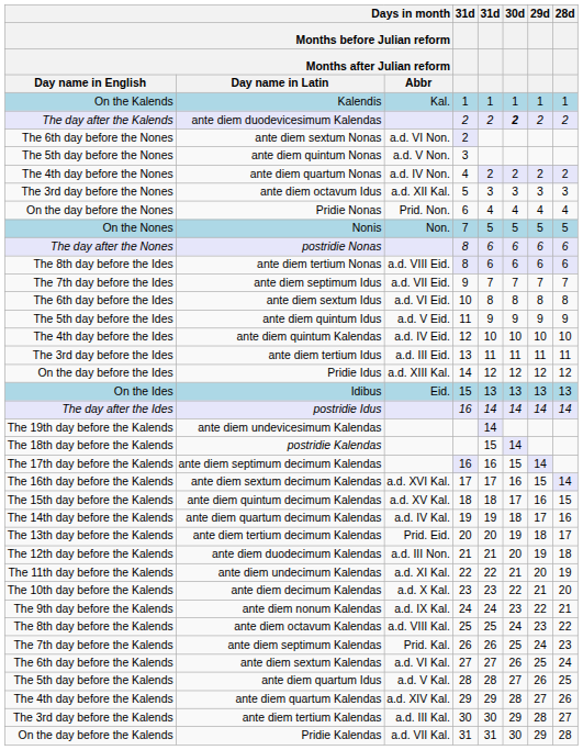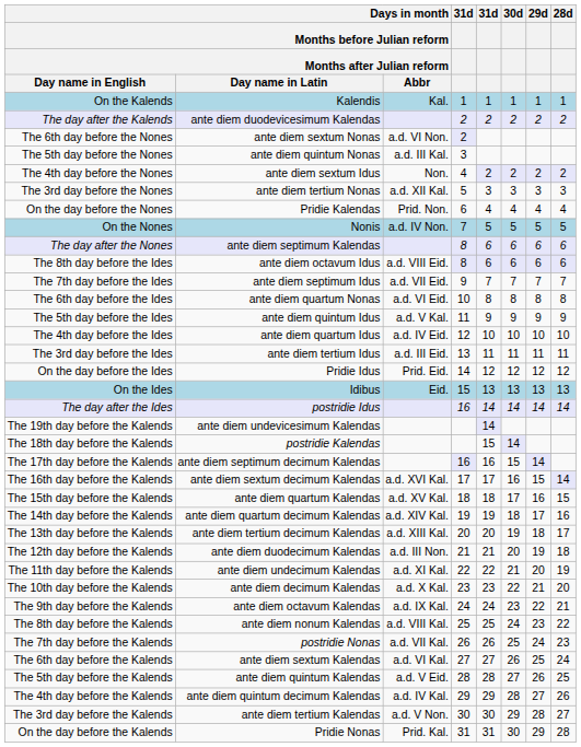The day after the Kalends | 30d: bold -> normal
The 5th day before the Nones | column 3: a.d. V Non. -> a.d. III Kal.
The 4th day before the Nones | column 2: ante diem quartum Nonas -> ante diem sextum Idus
The 4th day before the Nones | column 3: a.d. IV Non. -> Non.
The 3rd day before the Nones | column 2: ante diem octavum Idus -> ante diem tertium Nonas
On the day before the Nones | column 2: Pridie Nonas -> Pridie Kalendas
On the Nones | column 3: Non. -> a.d. IV Non.
The day after the Nones | column 2: postridie Nonas -> ante diem septimum Kalendas
The 8th day before the Ides | column 2: ante diem tertium Nonas -> ante diem octavum Idus
The 6th day before the Ides | column 2: ante diem sextum Idus -> ante diem quartum Nonas
The 5th day before the Ides | column 3: a.d. V Eid. -> a.d. V Kal.
The 4th day before the Ides | column 2: ante diem quintum Kalendas -> ante diem quartum Idus
On the day before the Ides | column 3: a.d. XIII Kal. -> Prid. Eid.
The 15th day before the Kalends | column 2: ante diem quintum decimum Kalendas -> ante diem quartum Kalendas
The 14th day before the Kalends | column 3: a.d. IV Kal. -> a.d. XIV Kal.
The 13th day before the Kalends | column 3: Prid. Eid. -> a.d. XIII Kal.
The 9th day before the Kalends | column 2: ante diem nonum Kalendas -> ante diem octavum Kalendas
The 8th day before the Kalends | column 2: ante diem octavum Kalendas -> ante diem nonum Kalendas
The 7th day before the Kalends | column 2: ante diem septimum Kalendas -> postridie Nonas
The 7th day before the Kalends | column 3: Prid. Kal. -> a.d. VII Kal.
The 5th day before the Kalends | column 2: ante diem quartum Idus -> ante diem quintum Kalendas
The 5th day before the Kalends | column 3: a.d. V Kal. -> a.d. V Eid.
The 4th day before the Kalends | column 2: ante diem quartum Kalendas -> ante diem quintum decimum Kalendas
The 4th day before the Kalends | column 3: a.d. XIV Kal. -> a.d. IV Kal.
The 3rd day before the Kalends | column 3: a.d. III Kal. -> a.d. V Non.
On the day before the Kalends | column 2: Pridie Kalendas -> Pridie Nonas
On the day before the Kalends | column 3: a.d. VII Kal. -> Prid. Kal.
